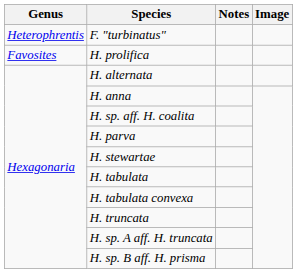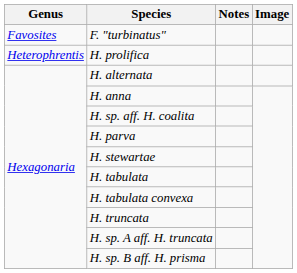F. "turbinatus" | Genus: Heterophrentis -> Favosites
H. prolifica | Genus: Favosites -> Heterophrentis
